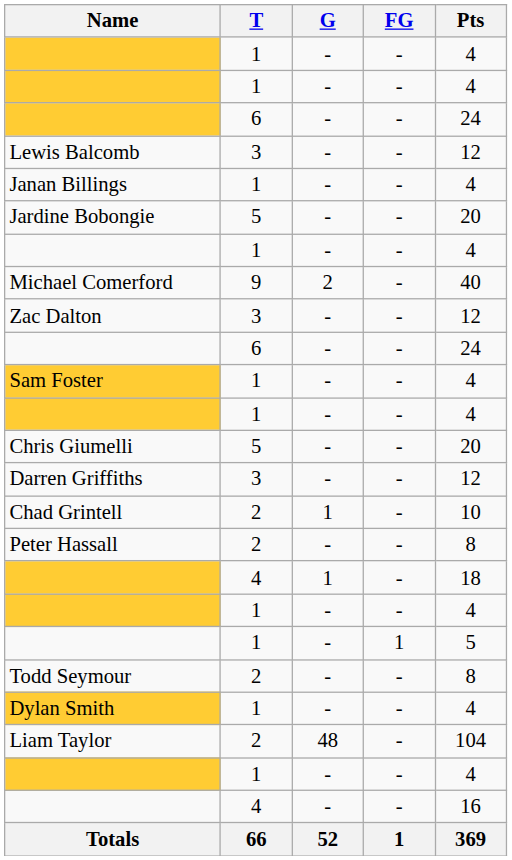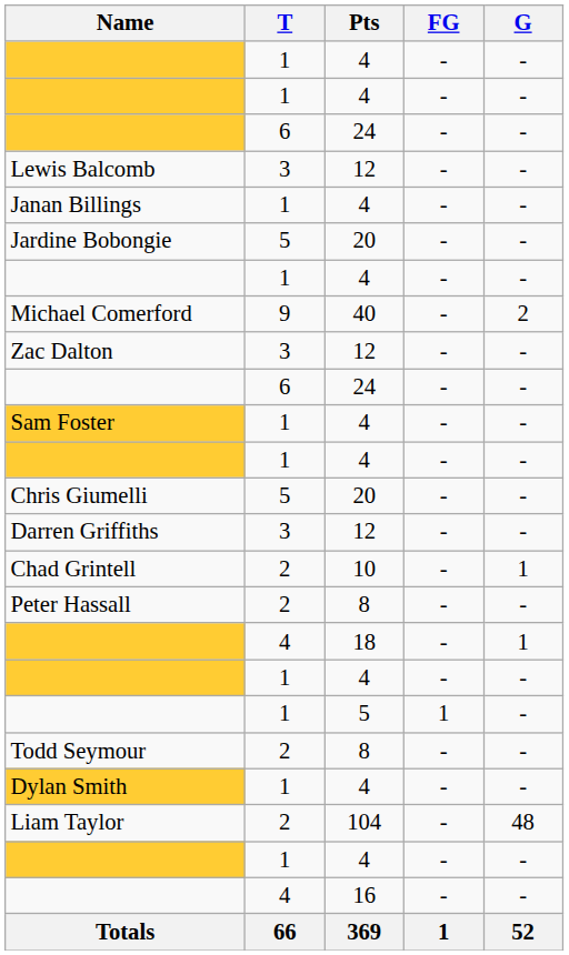columns swapped: G <-> Pts
